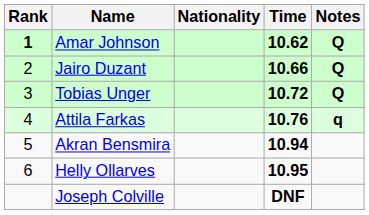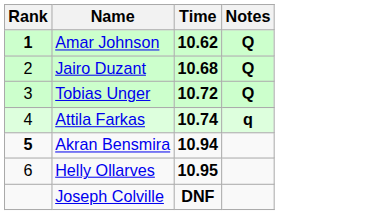- column: Nationality
Jairo Duzant | Time: 10.66 -> 10.68
Attila Farkas | Time: 10.76 -> 10.74
Akran Bensmira | Rank: normal -> bold
